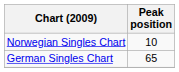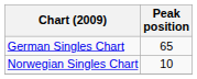rows swapped: German Singles Chart <-> Norwegian Singles Chart
